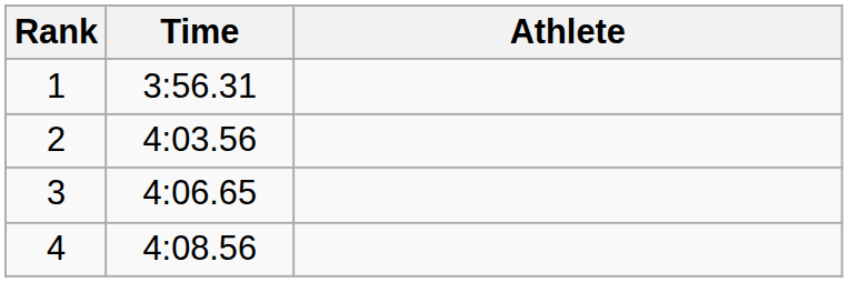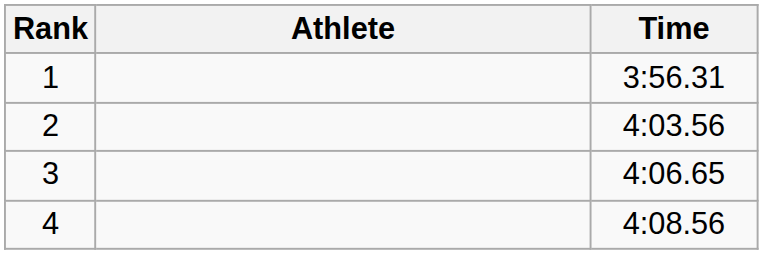columns swapped: Athlete <-> Time
